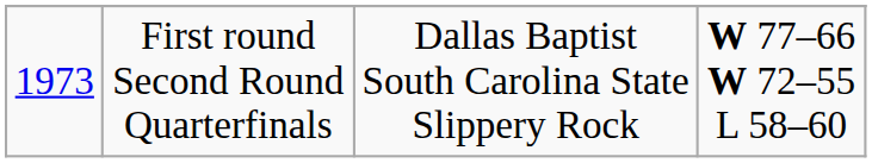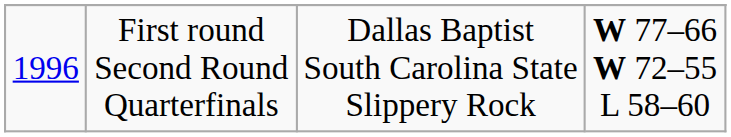First round Second Round Quarterfinals | column 1: 1973 -> 1996
